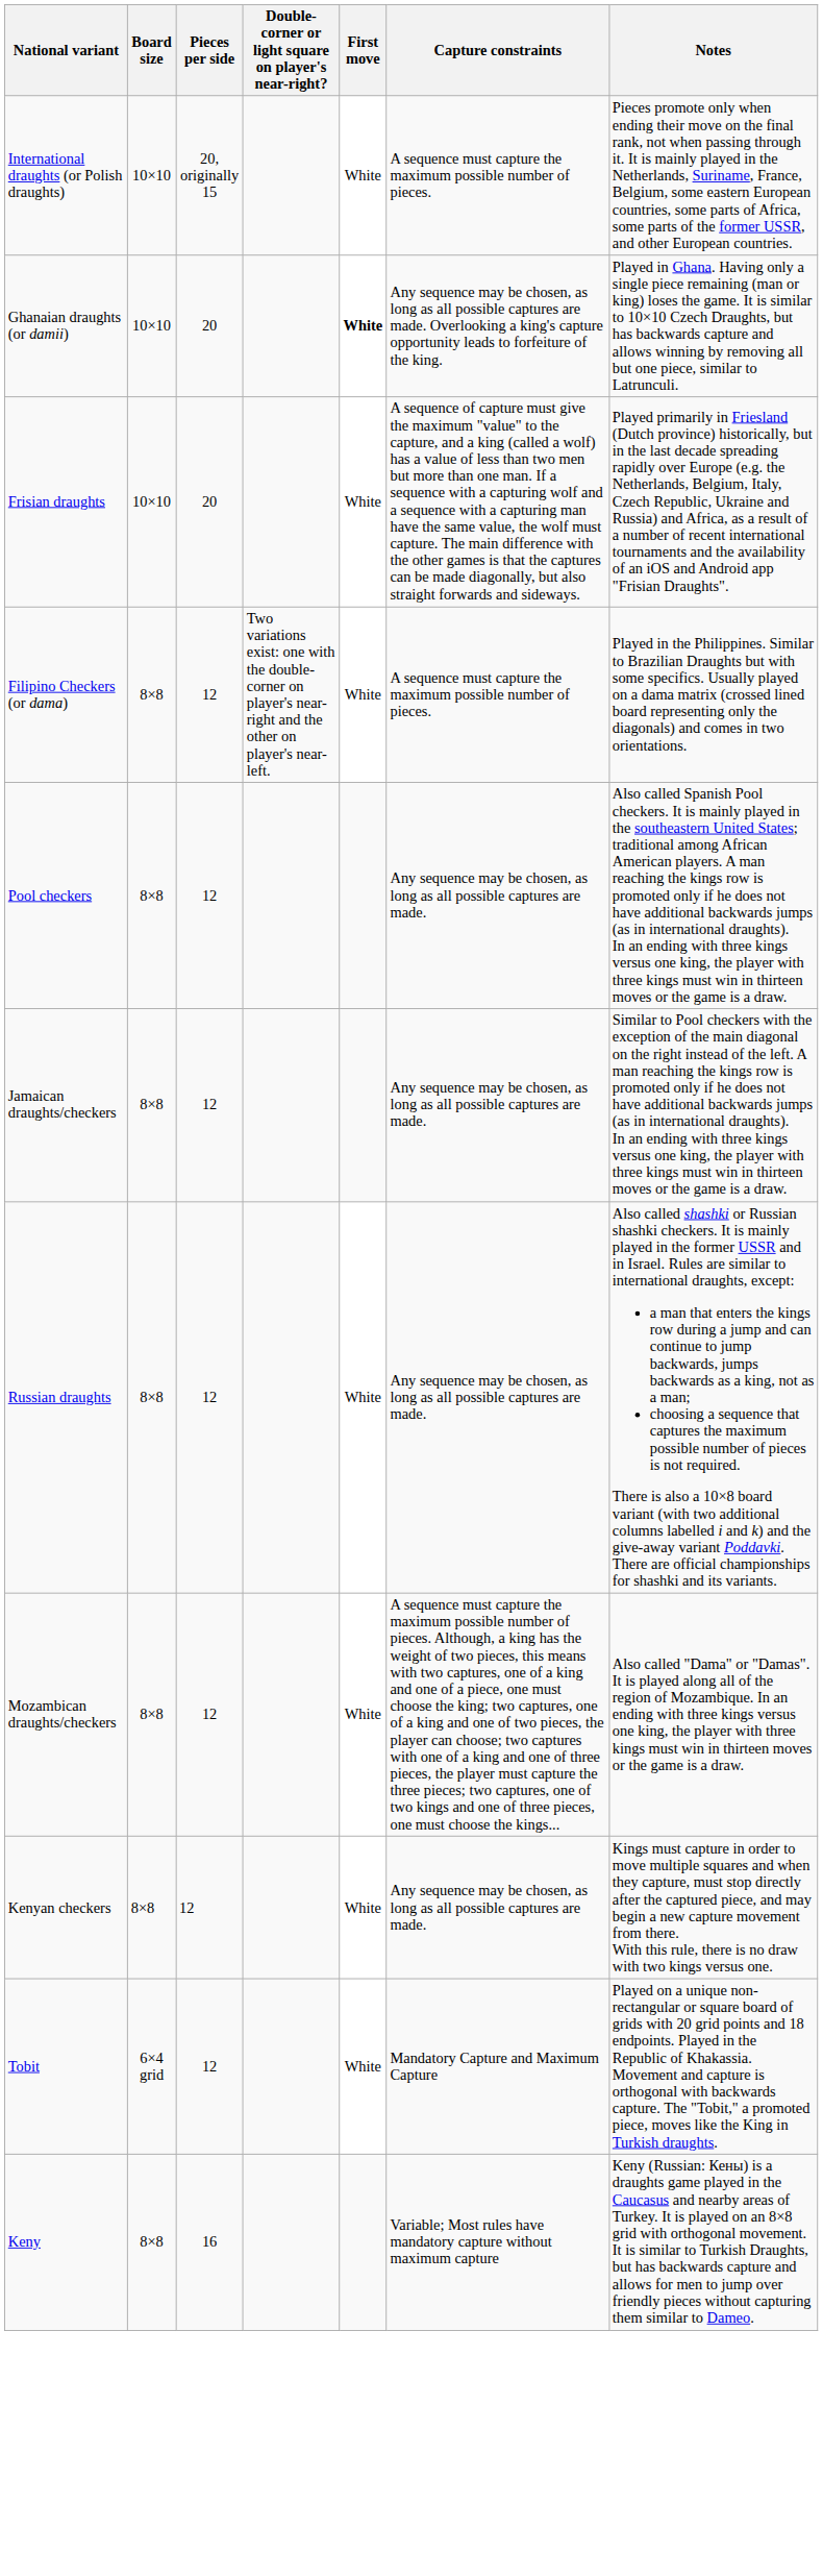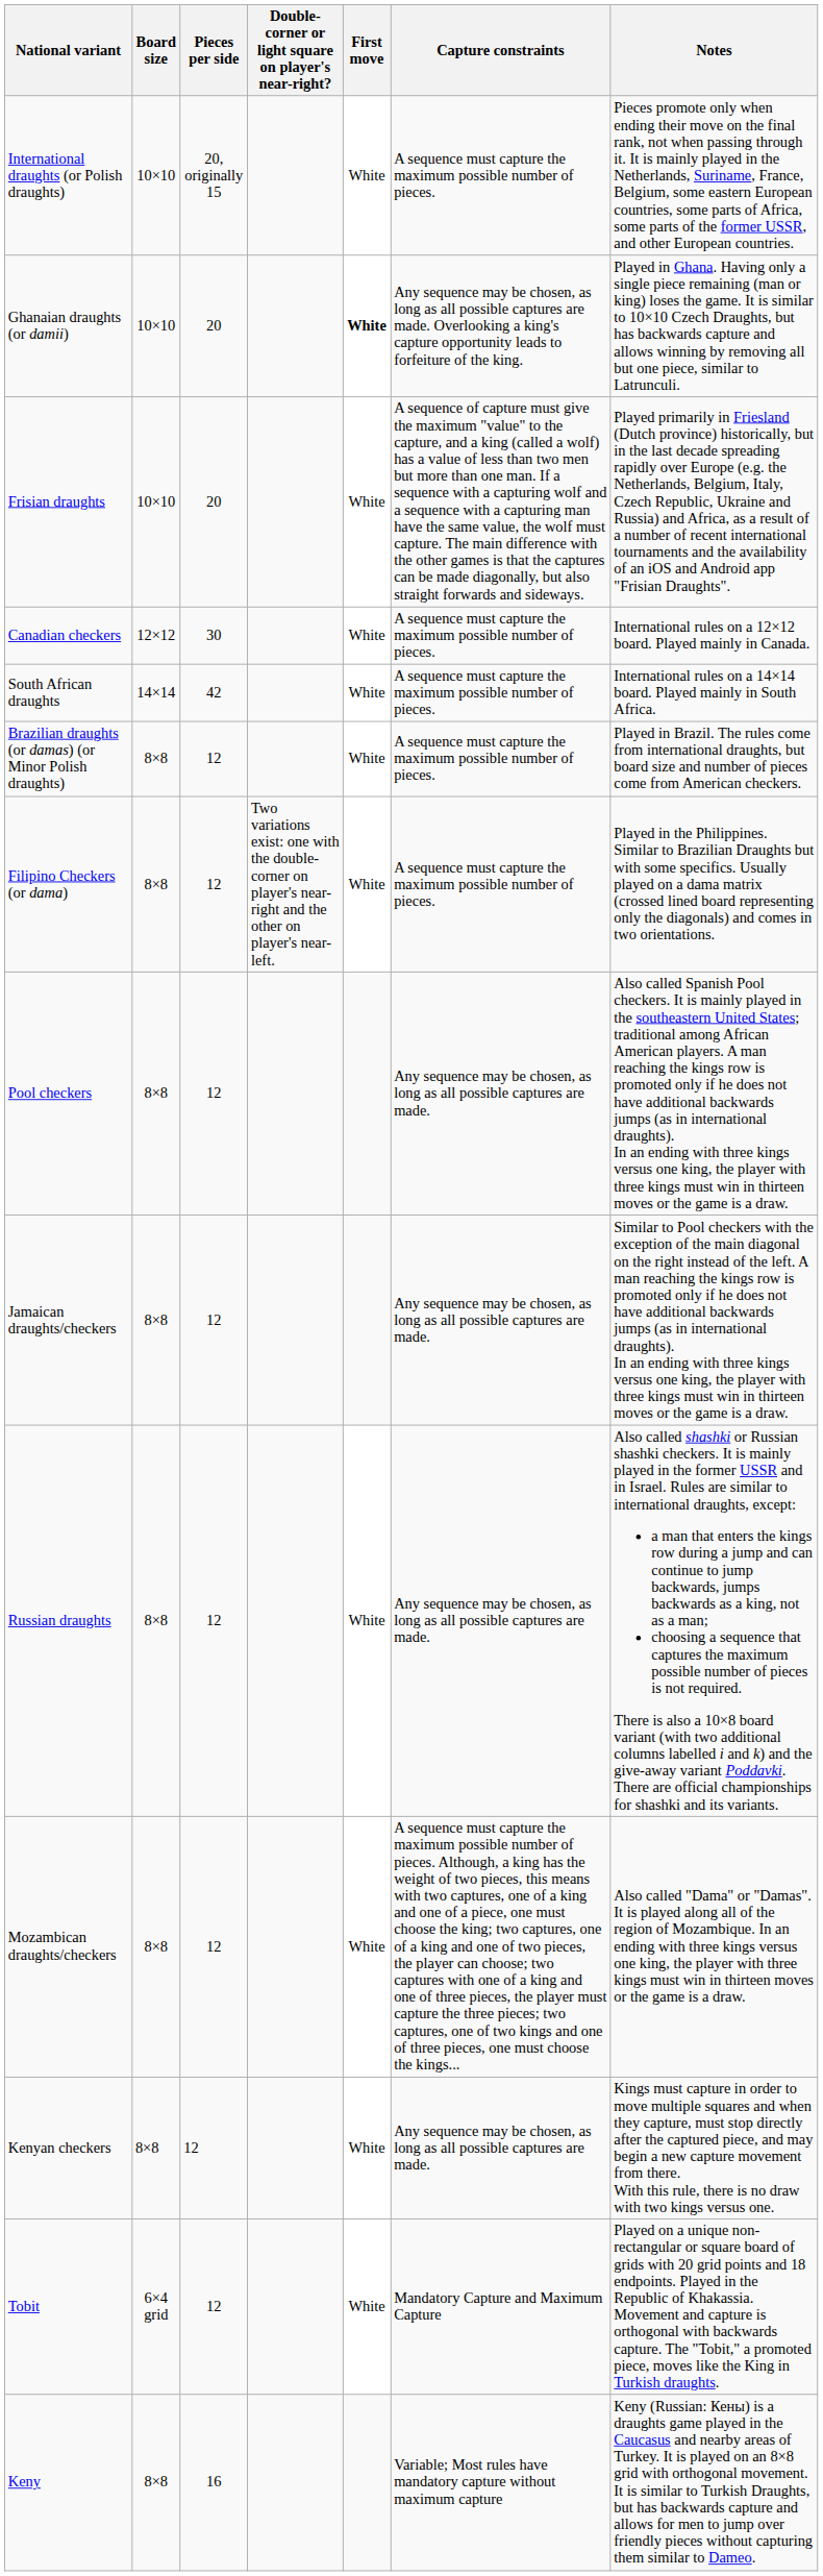+ row: Canadian checkers | 12×12 | 30 | White | A sequence must capture the maximum possible number of pieces. | International rules on a 12×12 board. Played mainly in Canada.
+ row: South African draughts | 14×14 | 42 | White | A sequence must capture the maximum possible number of pieces. | International rules on a 14×14 board. Played mainly in South Africa.
+ row: Brazilian draughts (or damas) (or Minor Polish draughts) | 8×8 | 12 | White | A sequence must capture the maximum possible number of pieces. | Played in Brazil. The rules come from international draughts, but board size and number of pieces come from American checkers.
